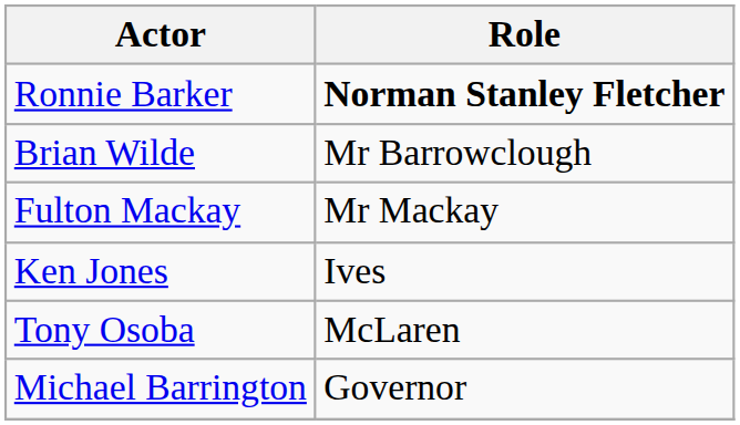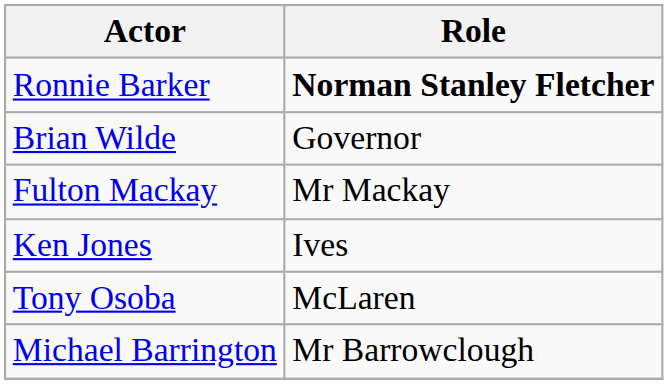Brian Wilde | Role: Mr Barrowclough -> Governor
Michael Barrington | Role: Governor -> Mr Barrowclough
